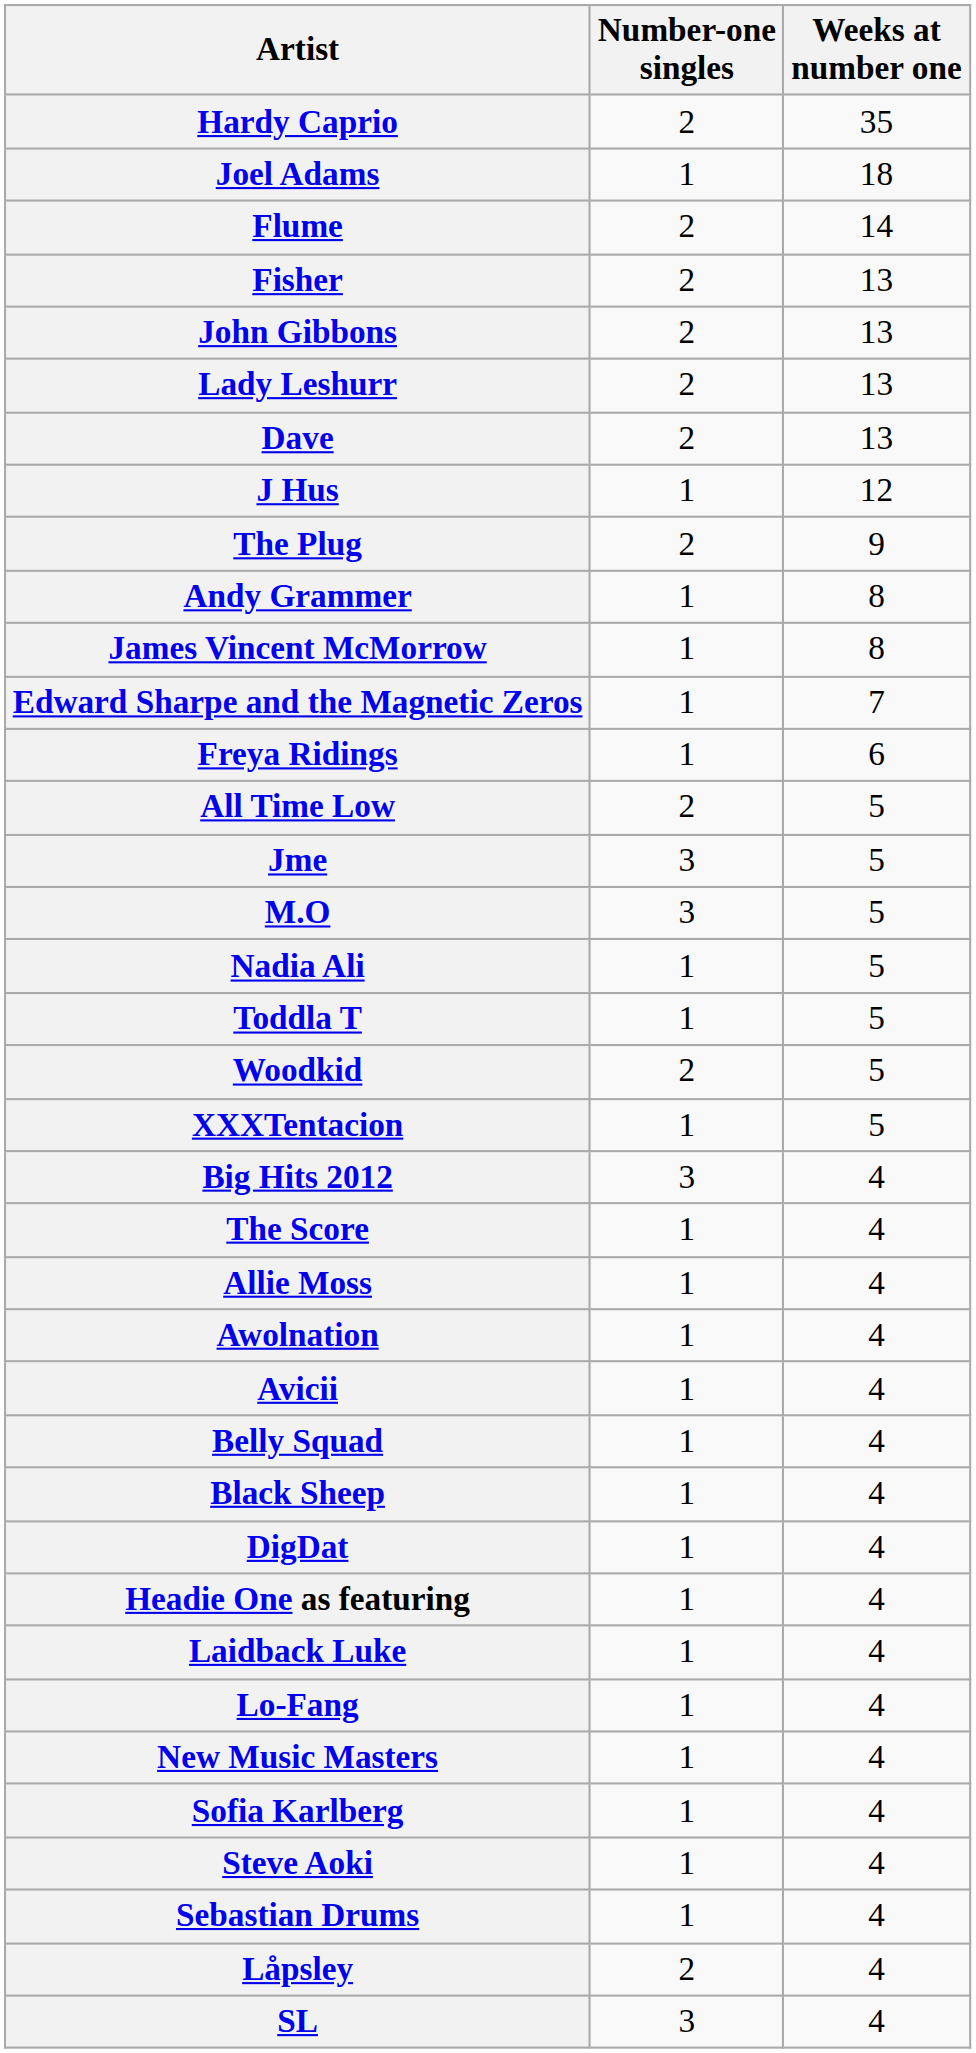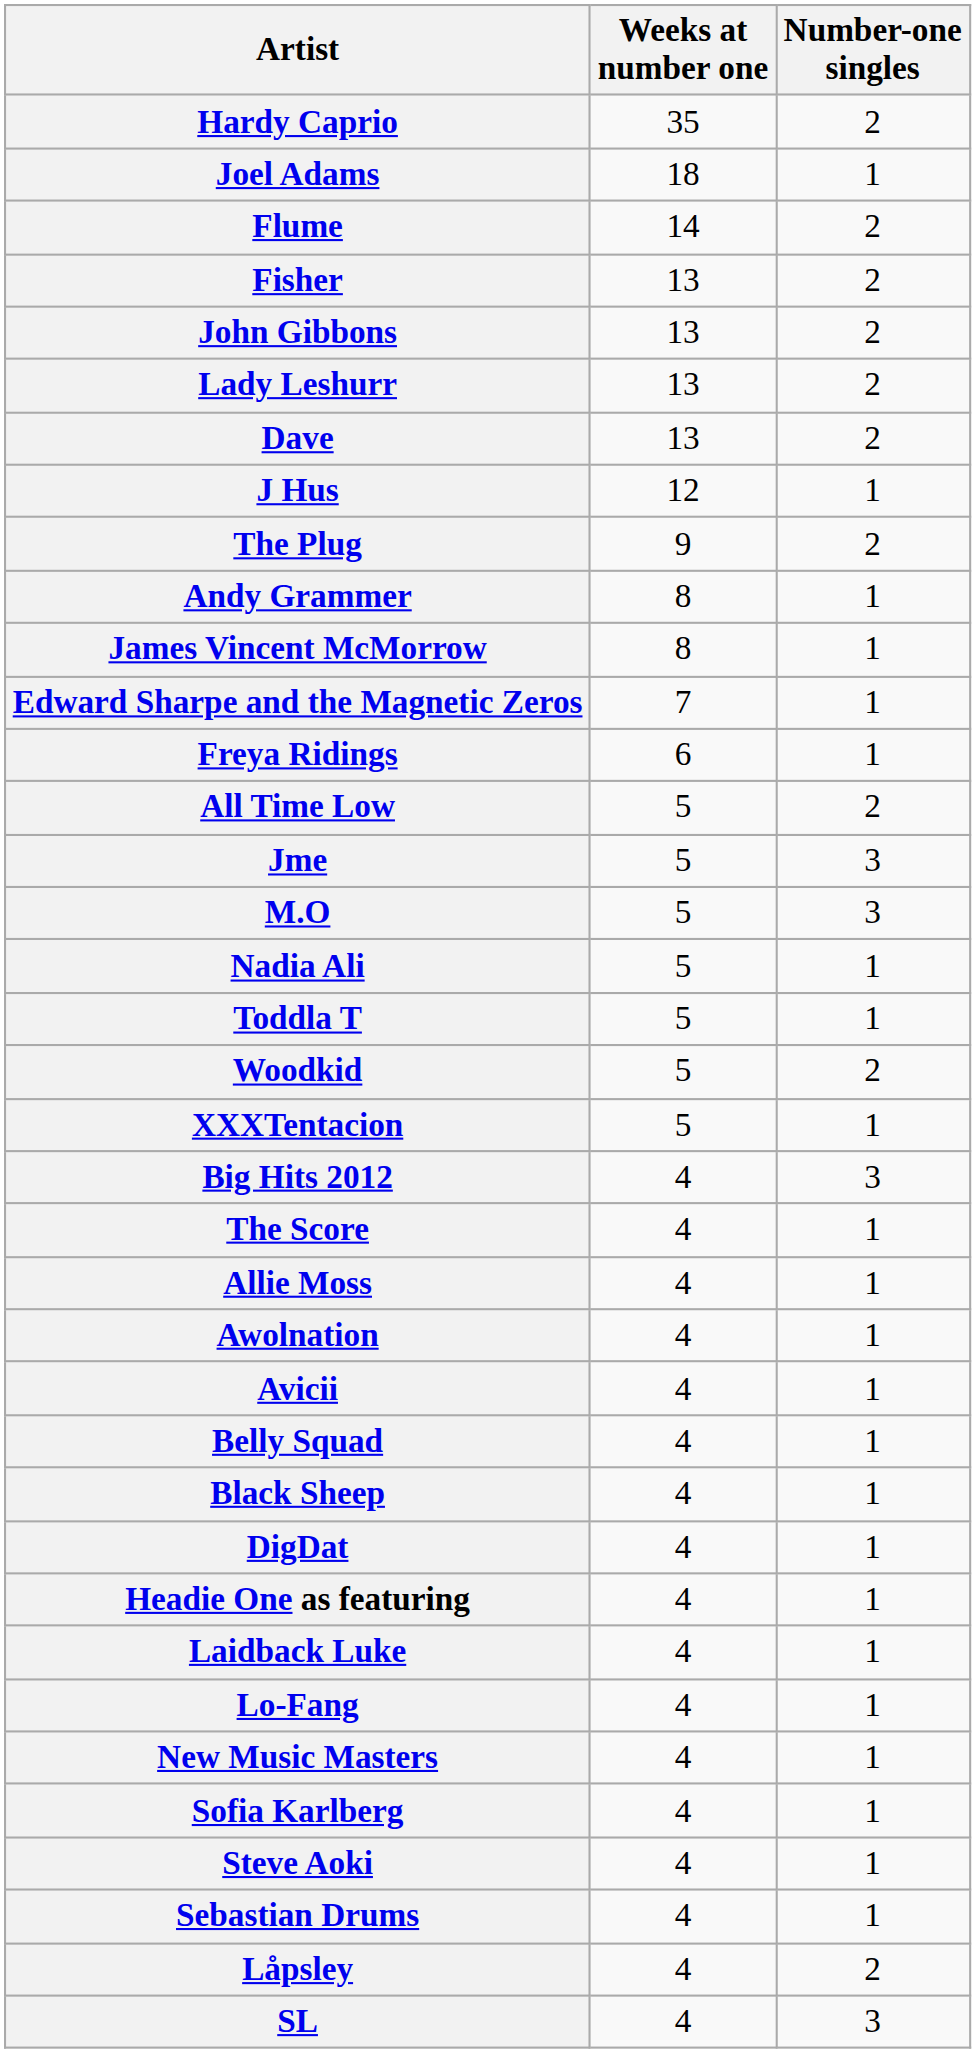columns swapped: Number-one singles <-> Weeks at number one
